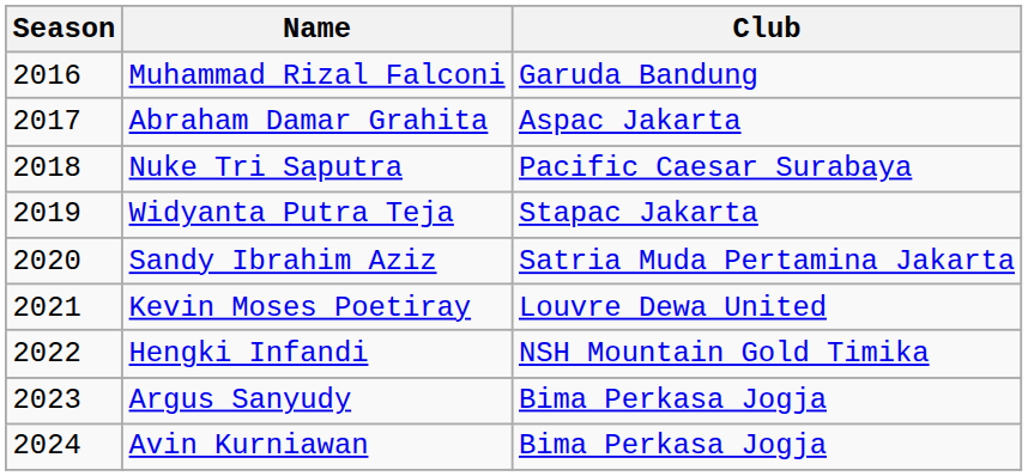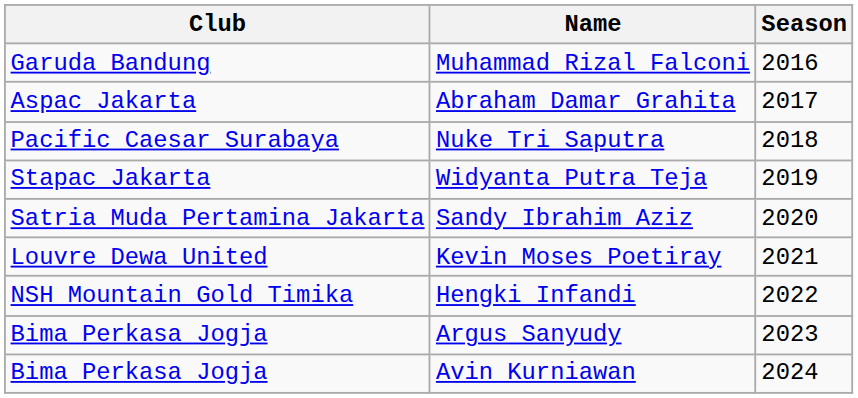columns swapped: Season <-> Club
